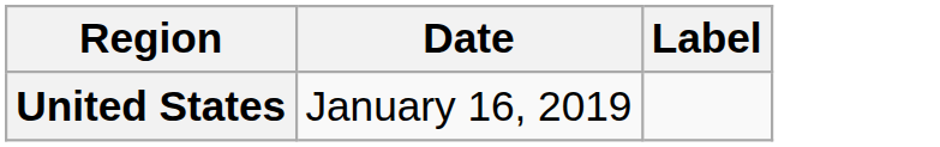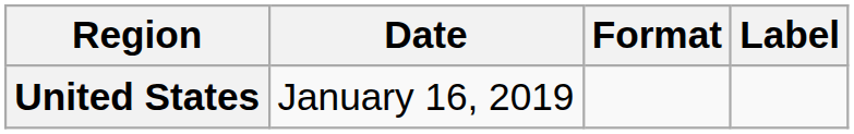+ column: Format
